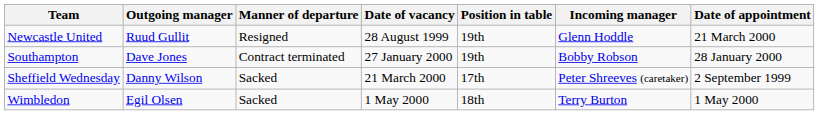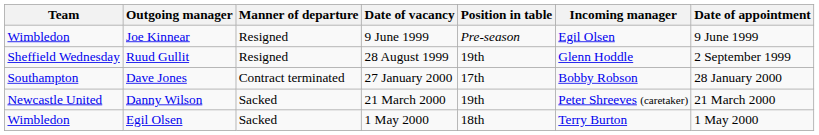+ row: Wimbledon | Joe Kinnear | Resigned | 9 June 1999 | Pre-season | Egil Olsen | 9 June 1999
Ruud Gullit | Team: Newcastle United -> Sheffield Wednesday
Ruud Gullit | Date of appointment: 21 March 2000 -> 2 September 1999
Dave Jones | Position in table: 19th -> 17th
Danny Wilson | Team: Sheffield Wednesday -> Newcastle United
Danny Wilson | Position in table: 17th -> 19th
Danny Wilson | Date of appointment: 2 September 1999 -> 21 March 2000
